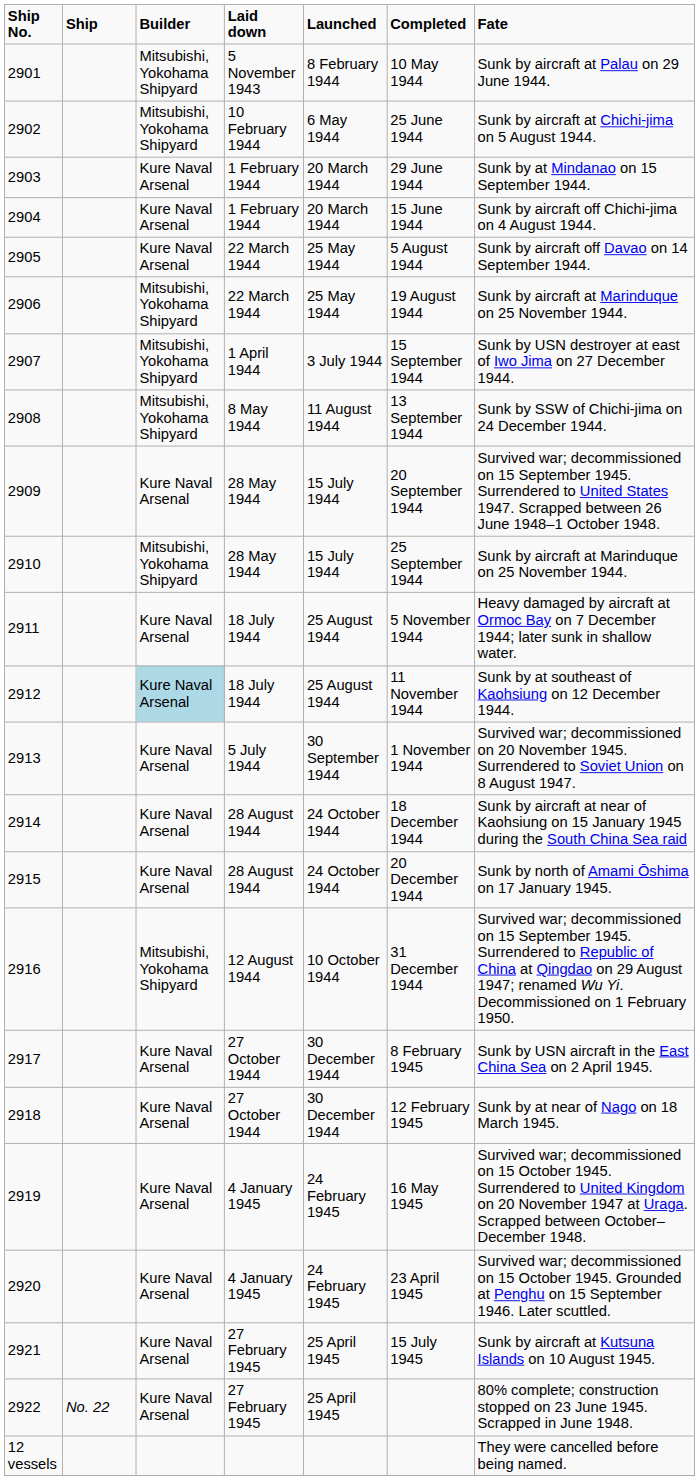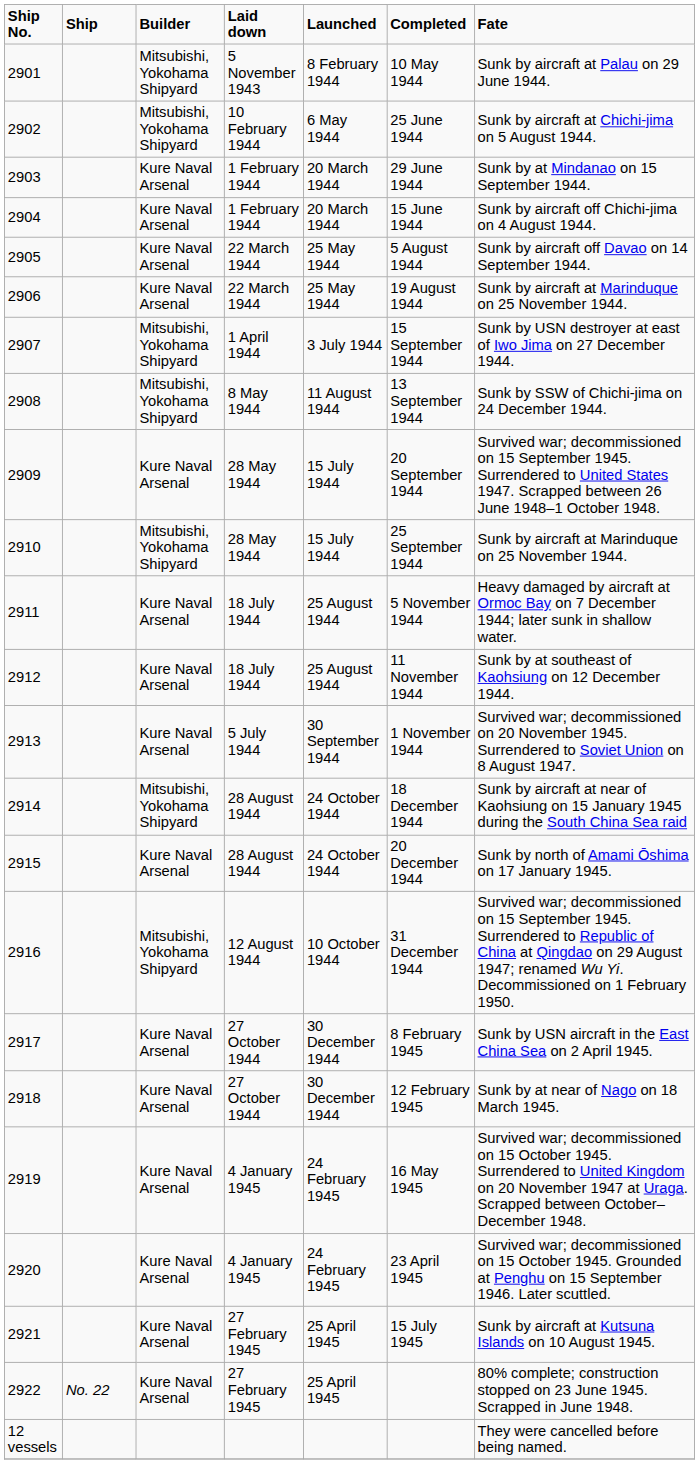2906 | Builder: Mitsubishi, Yokohama Shipyard -> Kure Naval Arsenal
2912 | Builder: lightblue background -> no background
2914 | Builder: Kure Naval Arsenal -> Mitsubishi, Yokohama Shipyard
